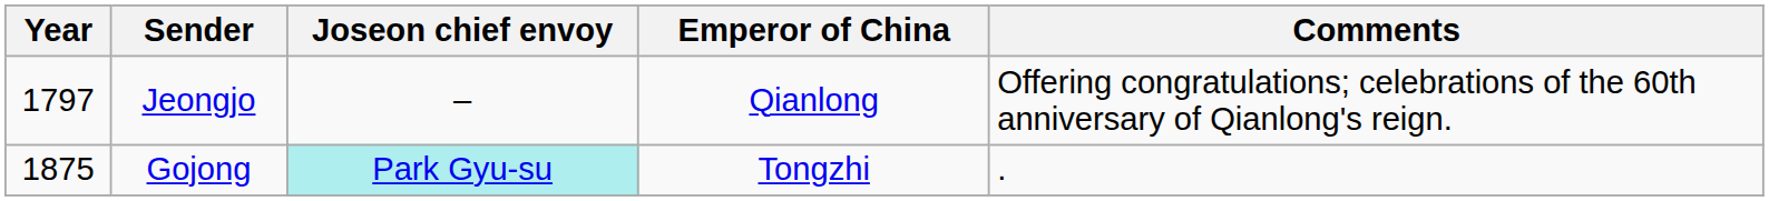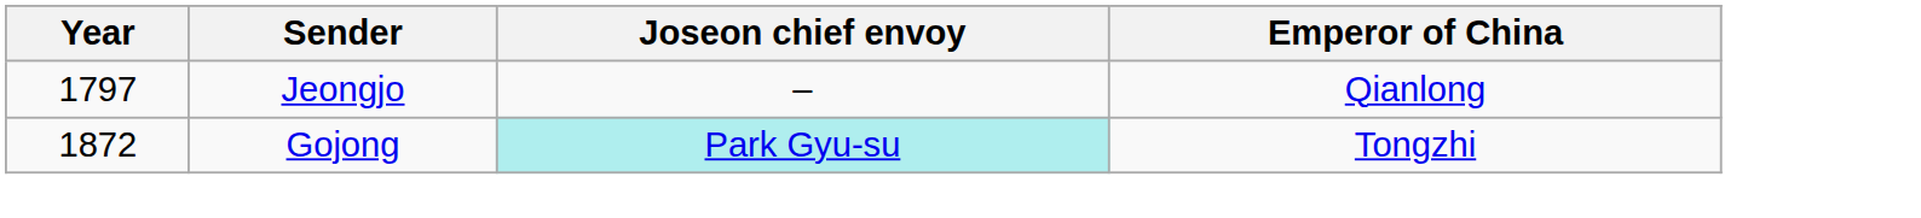- column: Comments | Offering congratulations; celebrations of the 60th anniversary of Qianlong's reign. | .
Gojong | Year: 1875 -> 1872
